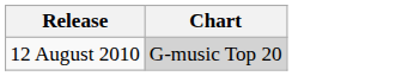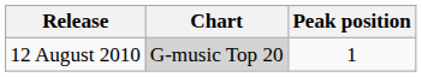+ column: Peak position | 1
